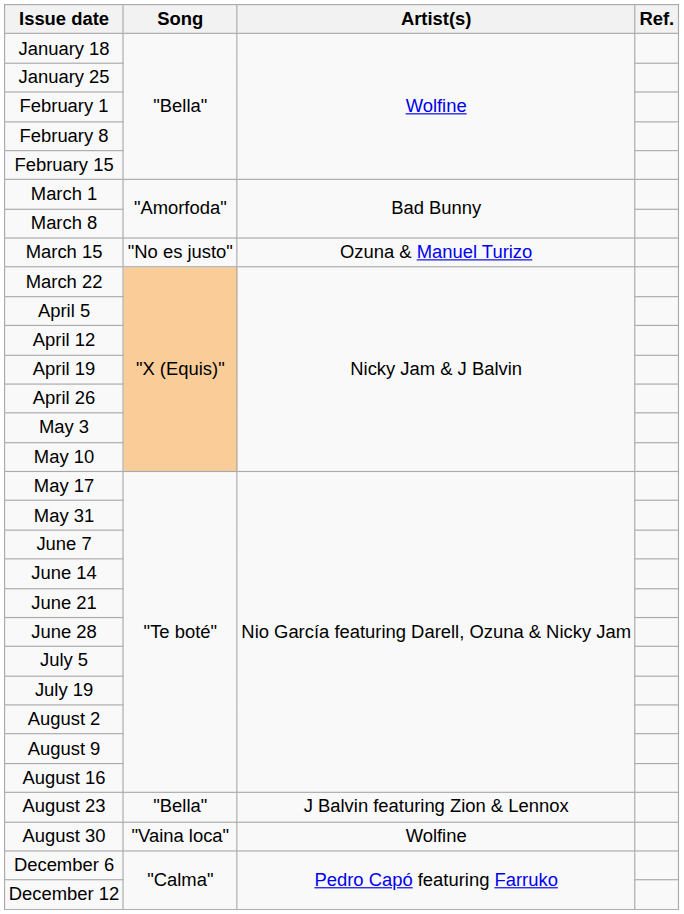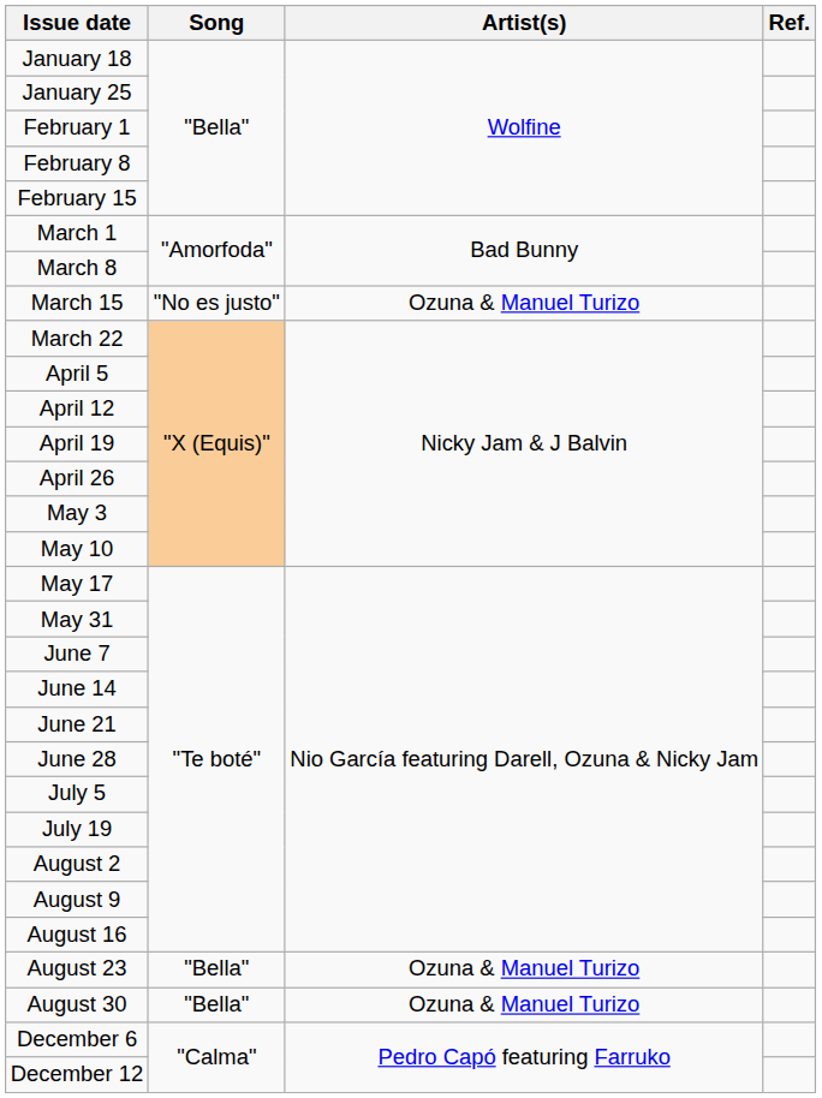August 23 | Artist(s): J Balvin featuring Zion & Lennox -> Ozuna & Manuel Turizo
August 30 | Song: "Vaina loca" -> "Bella"
August 30 | Artist(s): Wolfine -> Ozuna & Manuel Turizo
